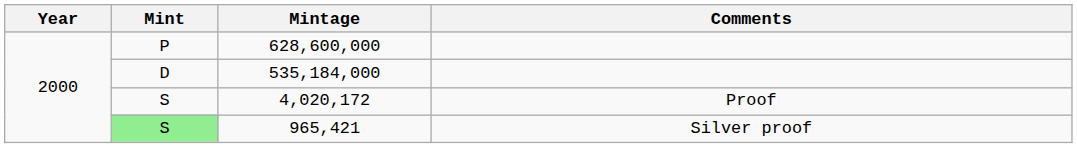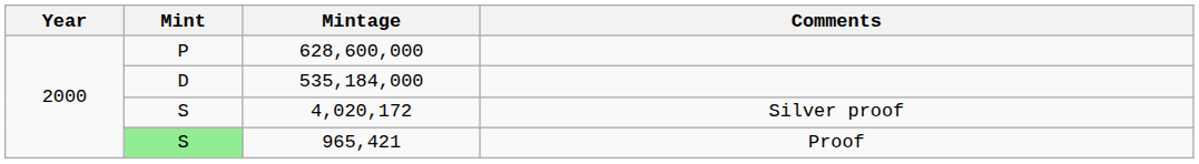4,020,172 | Comments: Proof -> Silver proof
965,421 | Comments: Silver proof -> Proof
